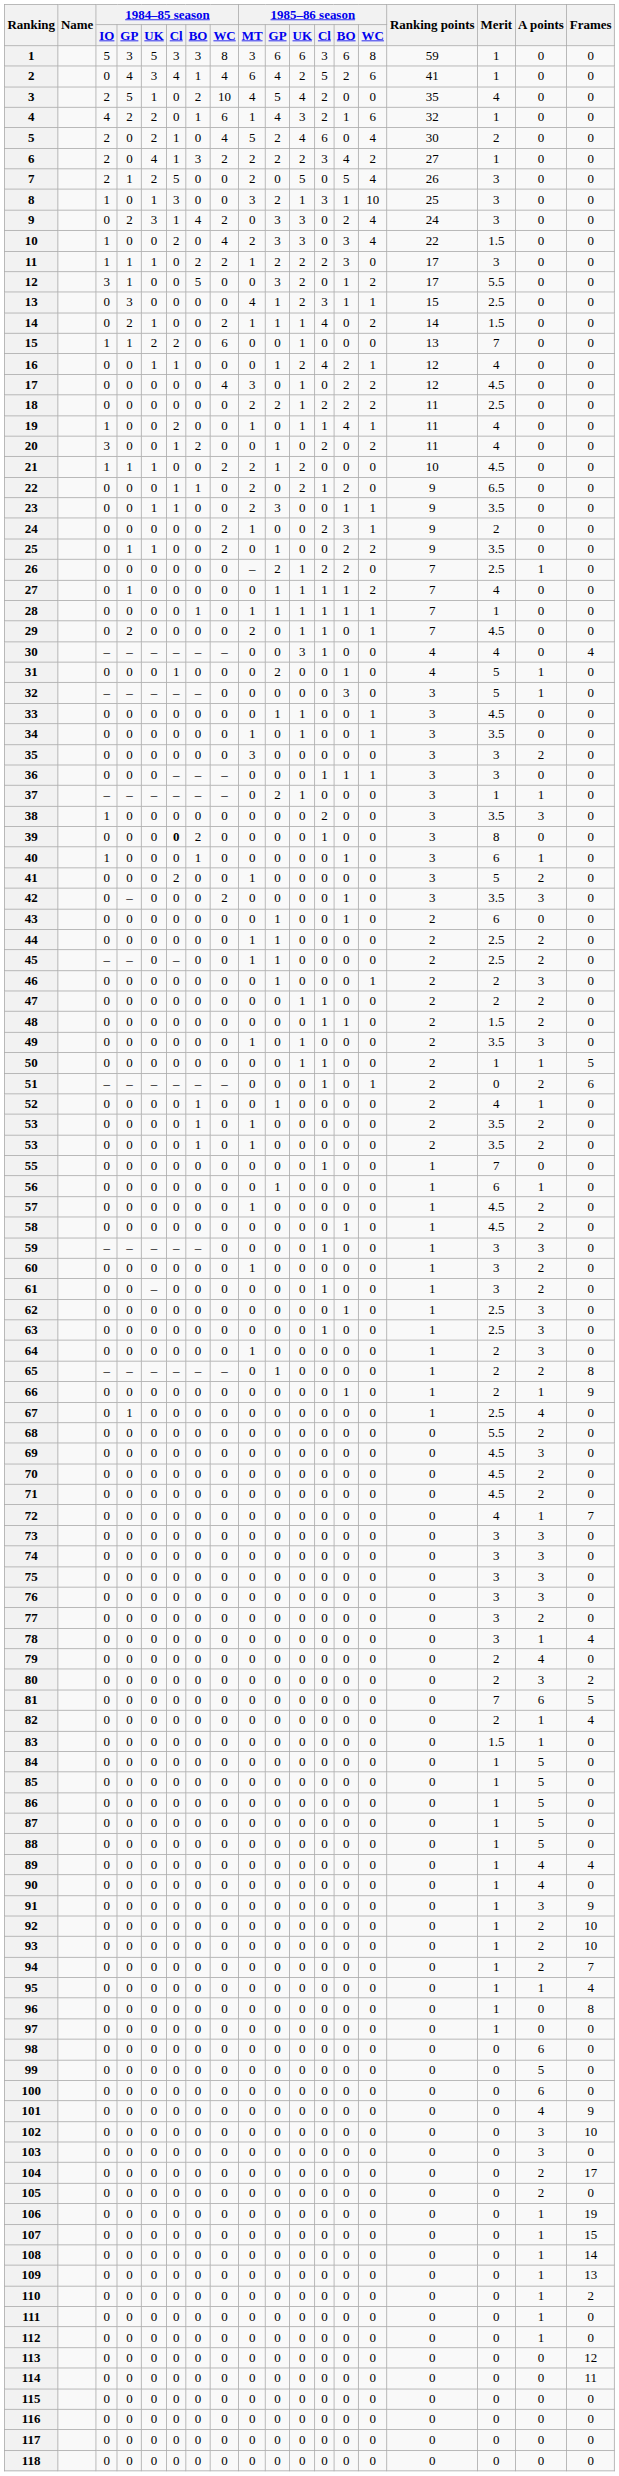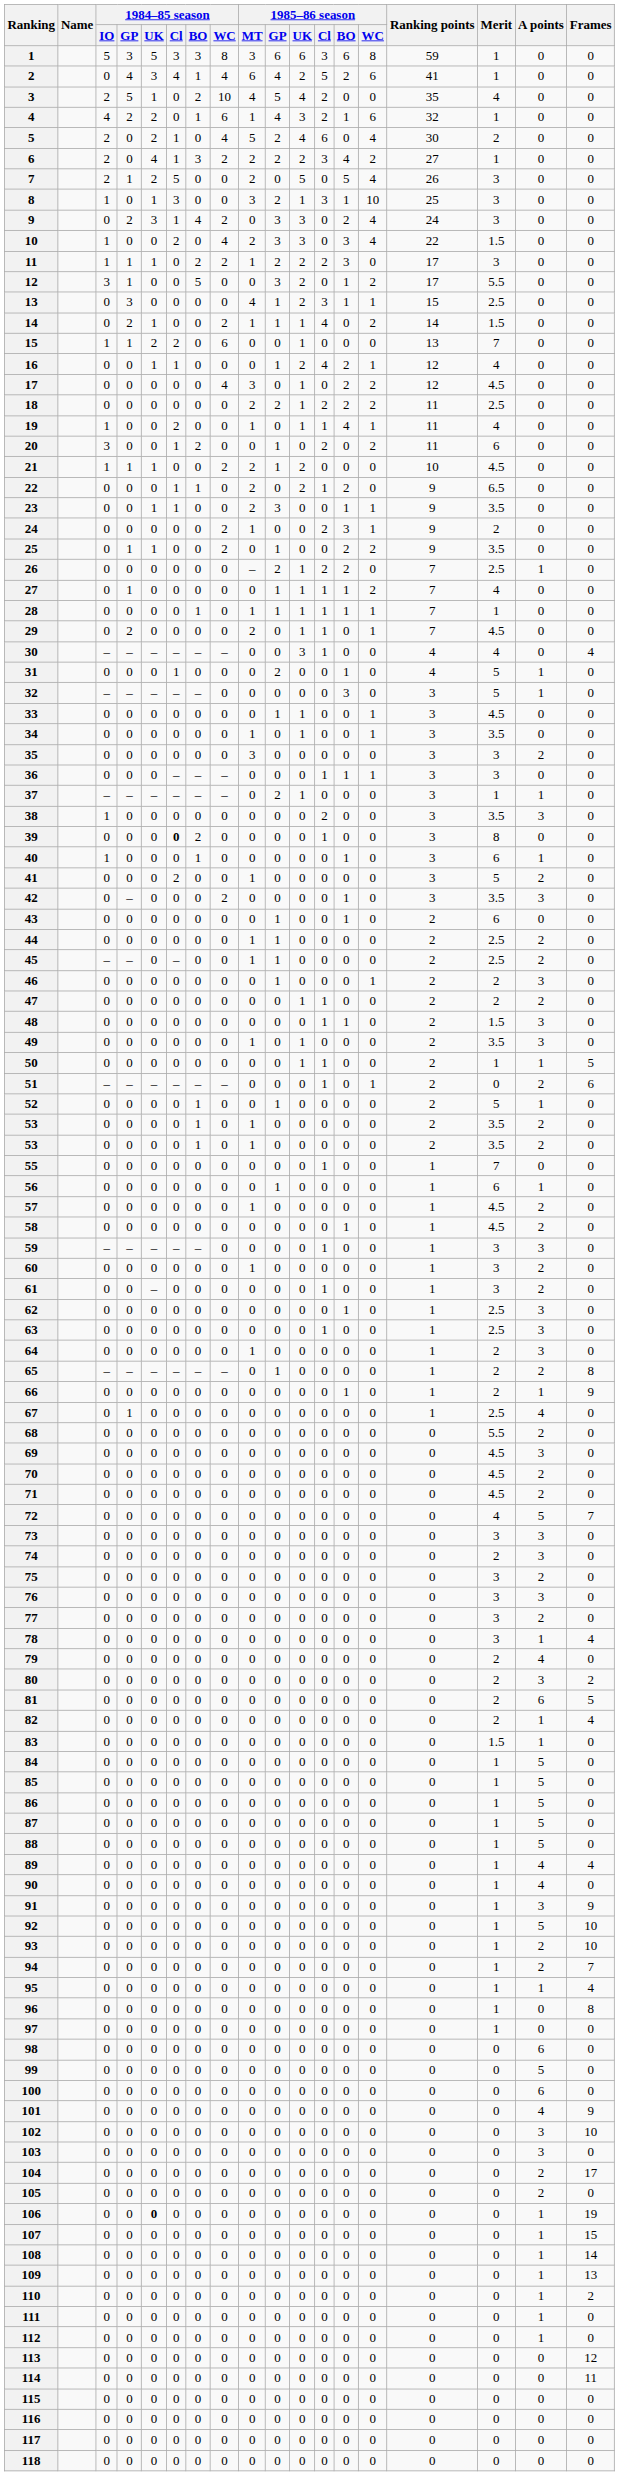20 | Merit: 4 -> 6
48 | A points: 2 -> 3
52 | Merit: 4 -> 5
72 | A points: 1 -> 5
74 | Merit: 3 -> 2
75 | A points: 3 -> 2
81 | Merit: 7 -> 2
92 | A points: 2 -> 5
106 | 1984–85 season / UK: normal -> bold
